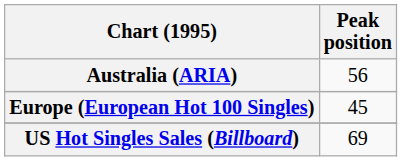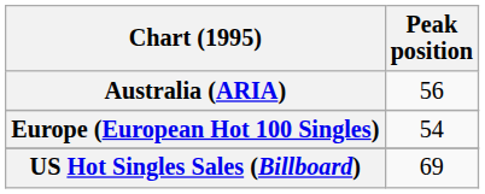Europe (European Hot 100 Singles) | Peak position: 45 -> 54
